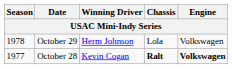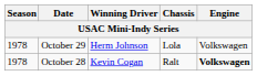October 28 | Season: 1977 -> 1978
October 28 | Chassis: bold -> normal
